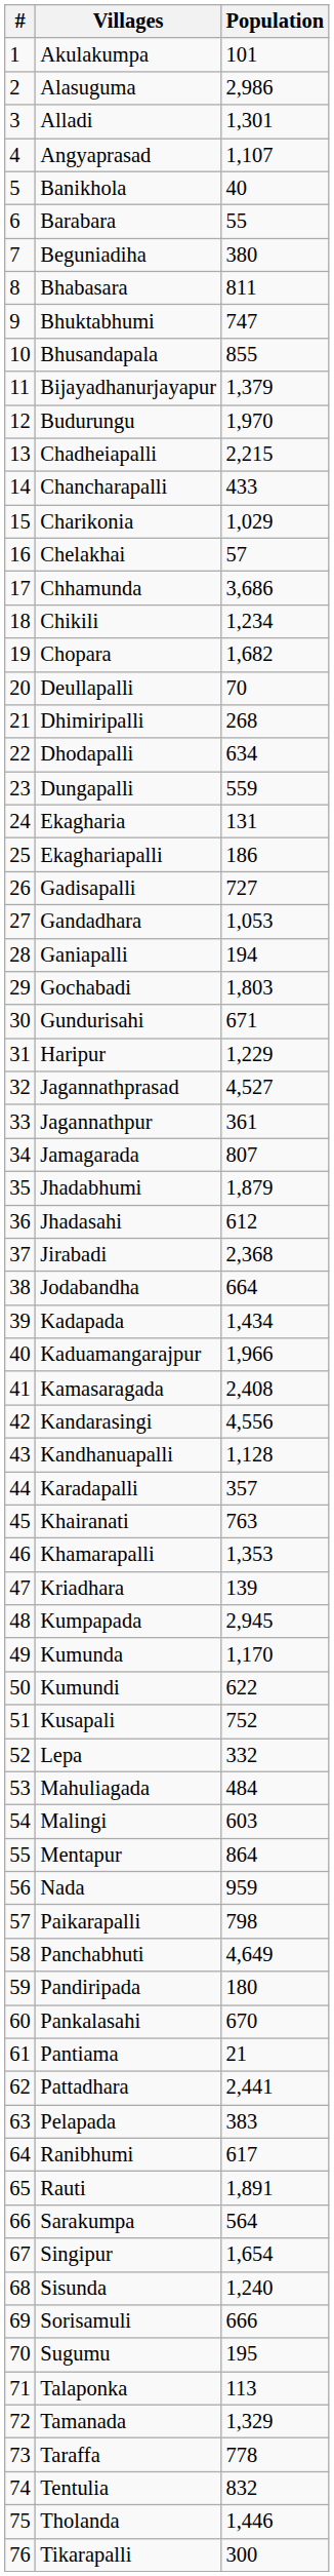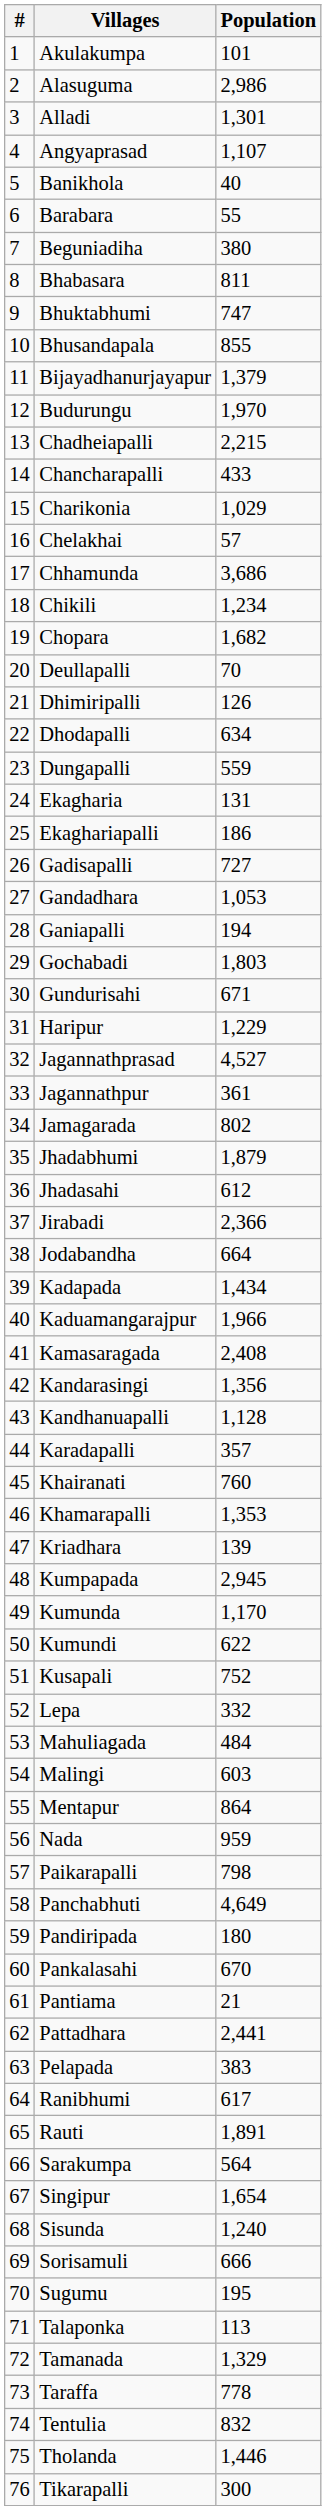Dhimiripalli | Population: 268 -> 126
Jamagarada | Population: 807 -> 802
Jirabadi | Population: 2,368 -> 2,366
Kandarasingi | Population: 4,556 -> 1,356
Khairanati | Population: 763 -> 760
